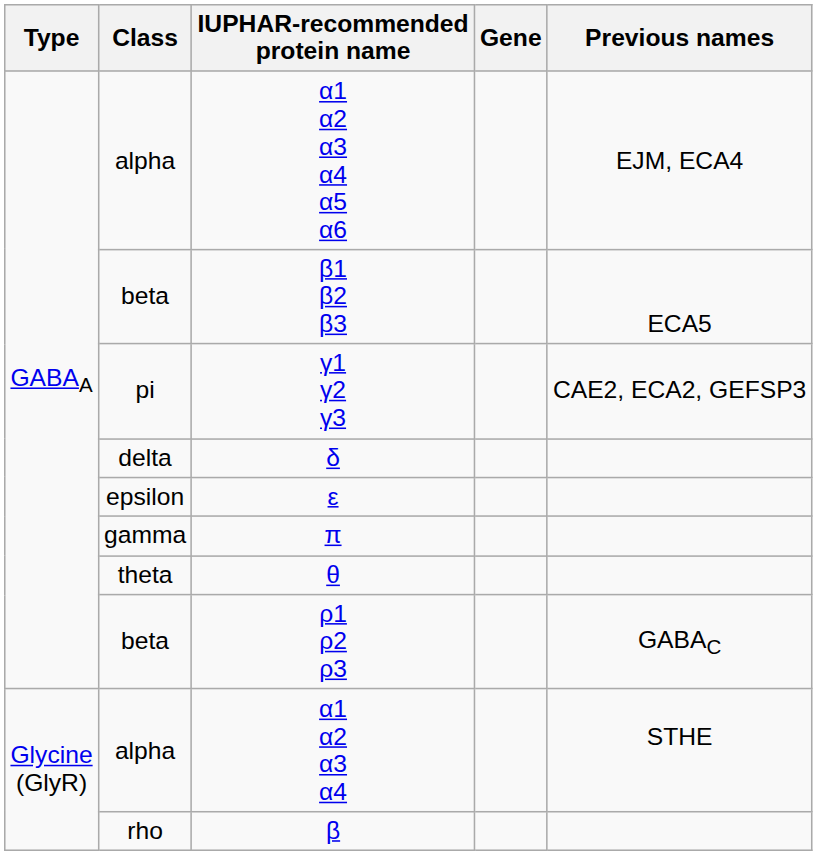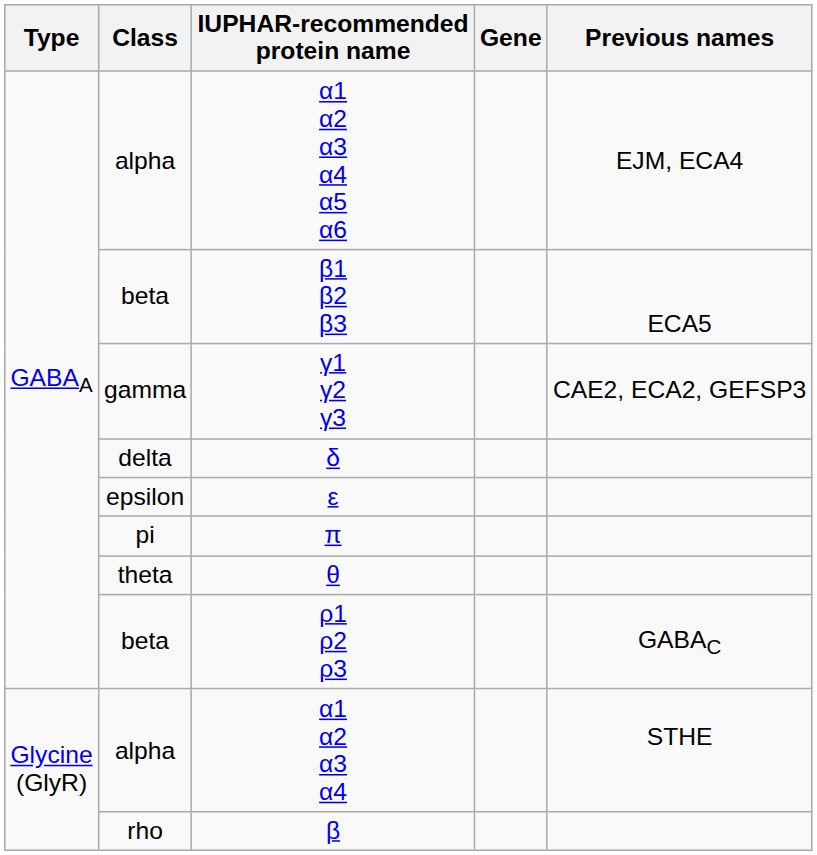γ1 γ2 γ3 | Class: pi -> gamma
π | Class: gamma -> pi
